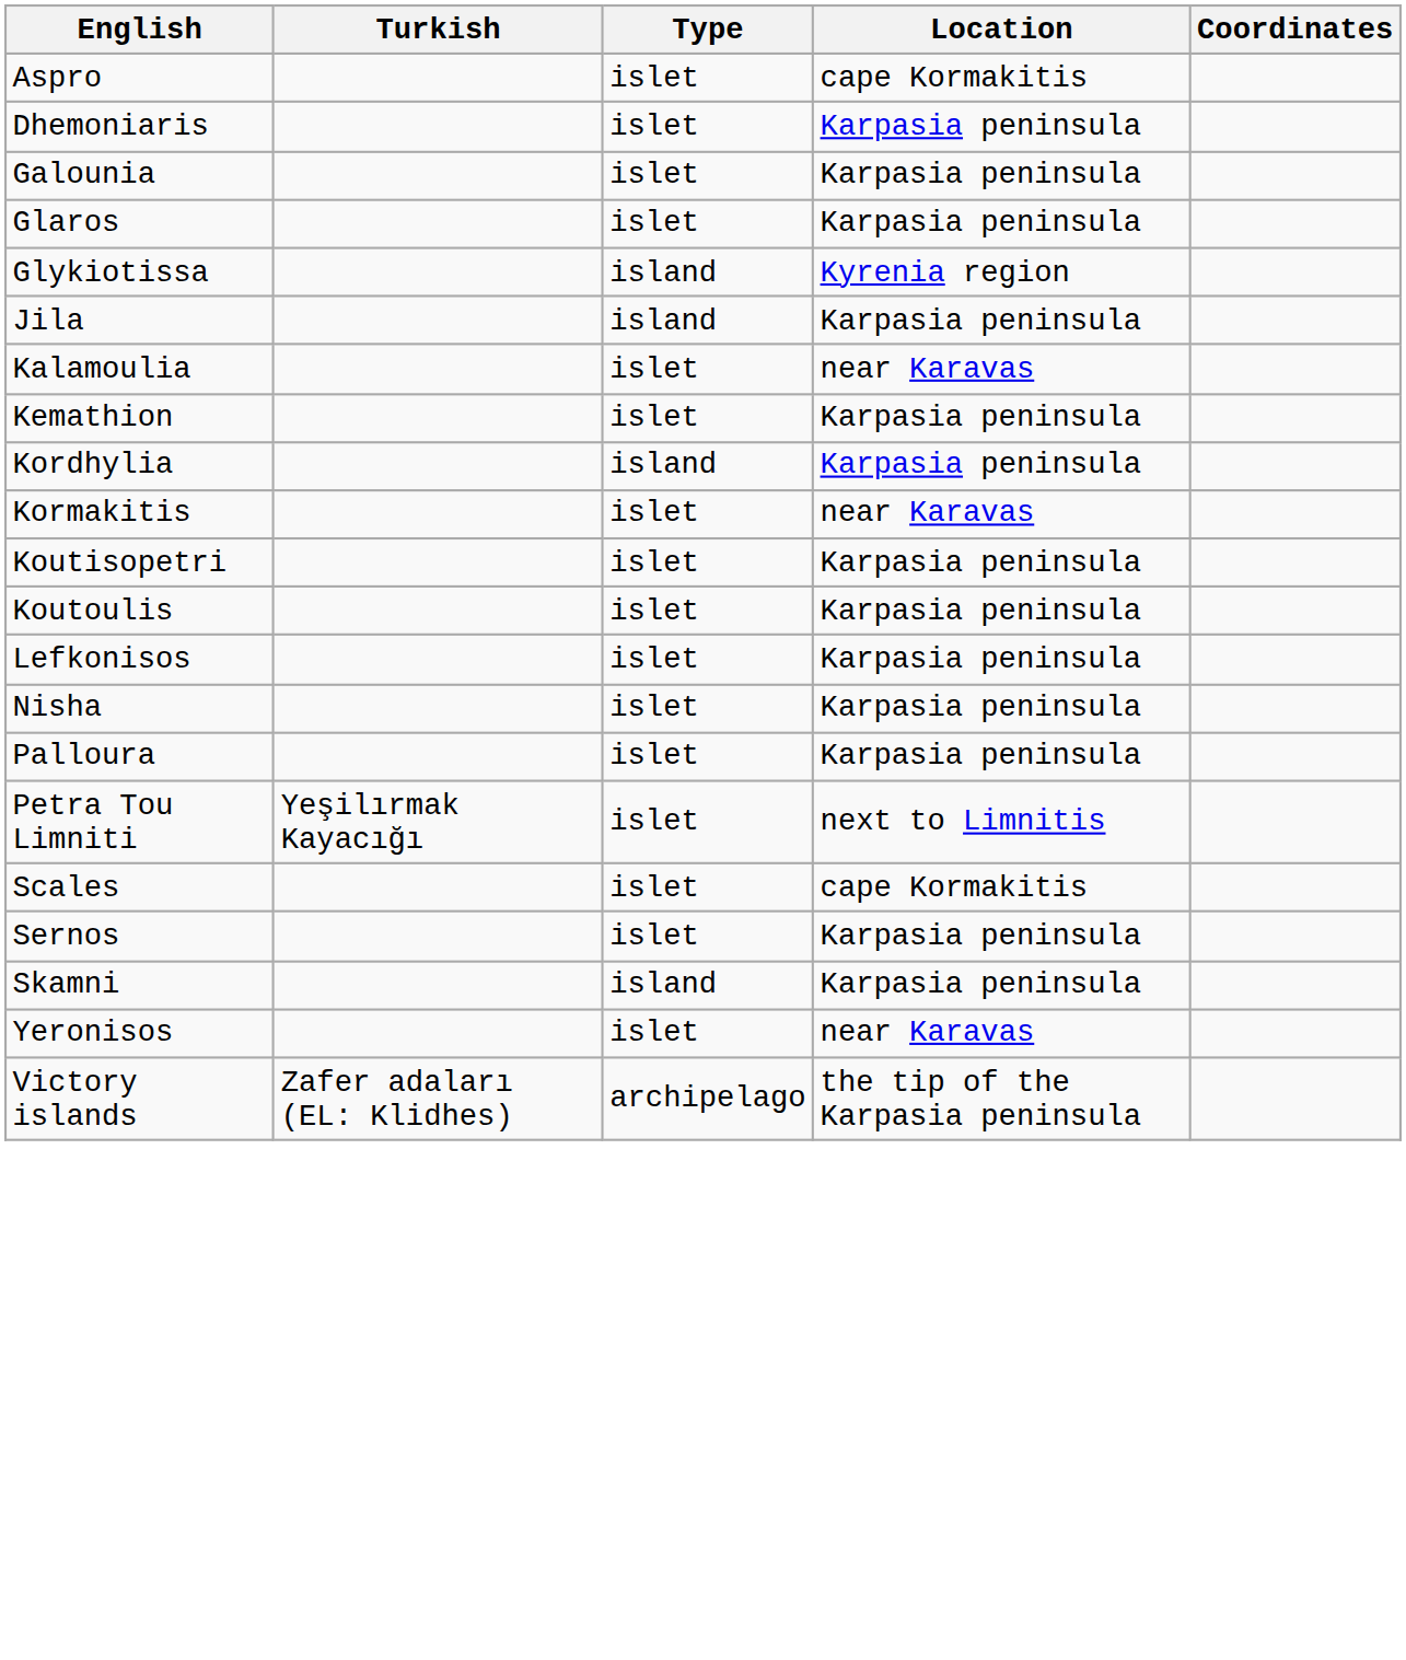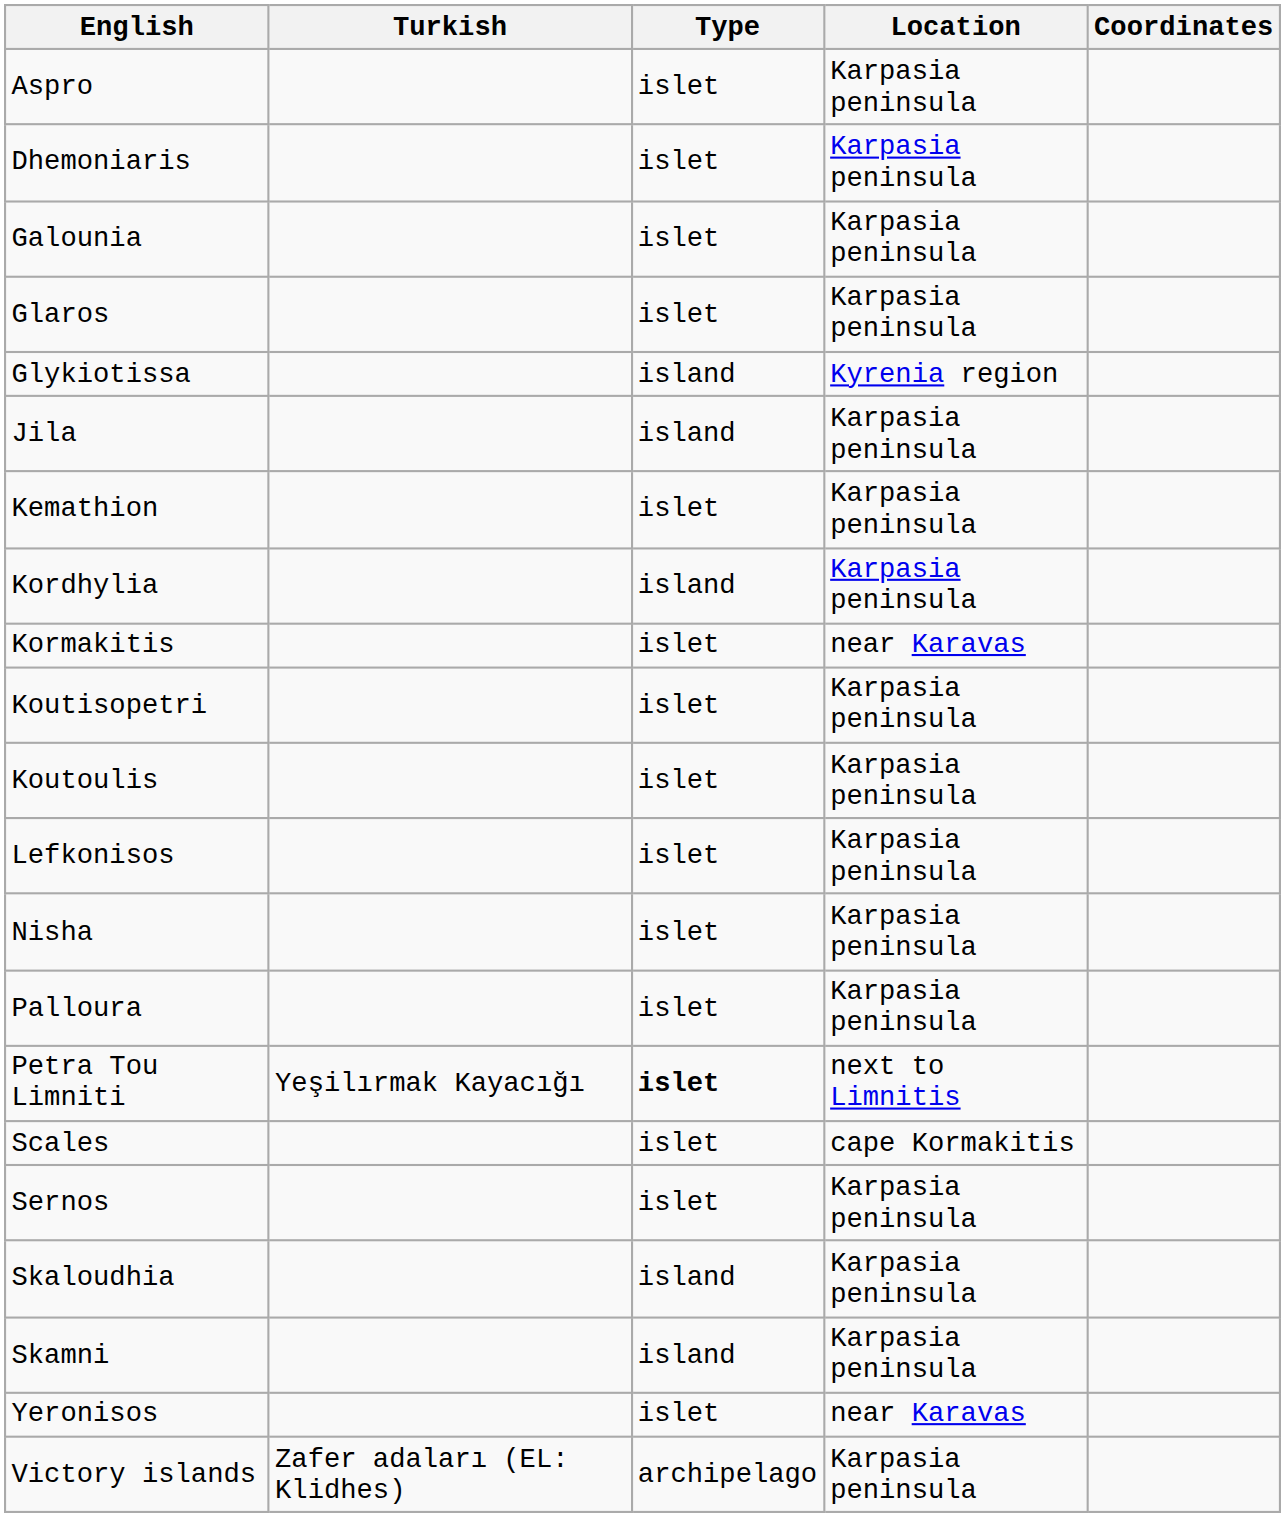Aspro | Location: cape Kormakitis -> Karpasia peninsula
- row: Kalamoulia | islet | near Karavas
Petra Tou Limniti | Type: normal -> bold
+ row: Skaloudhia | island | Karpasia peninsula
Victory islands | Location: the tip of the Karpasia peninsula -> Karpasia peninsula
